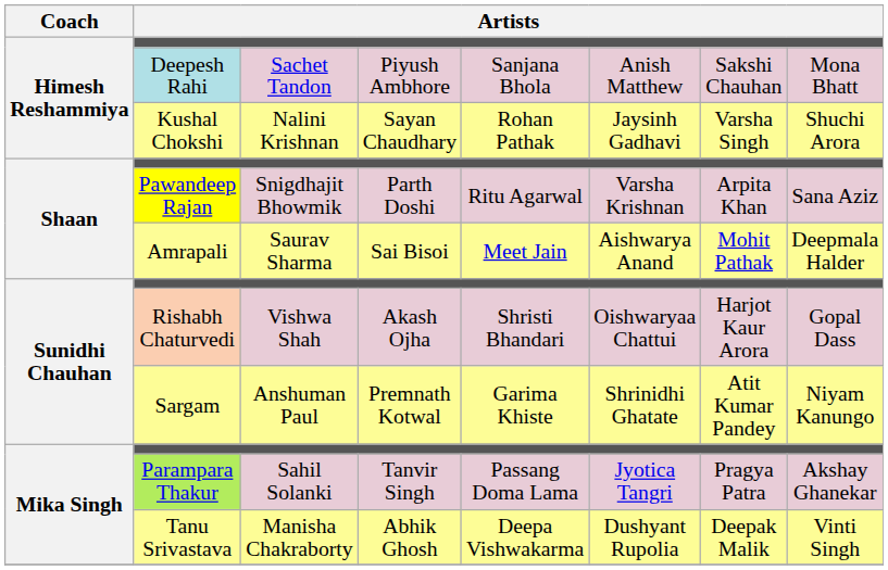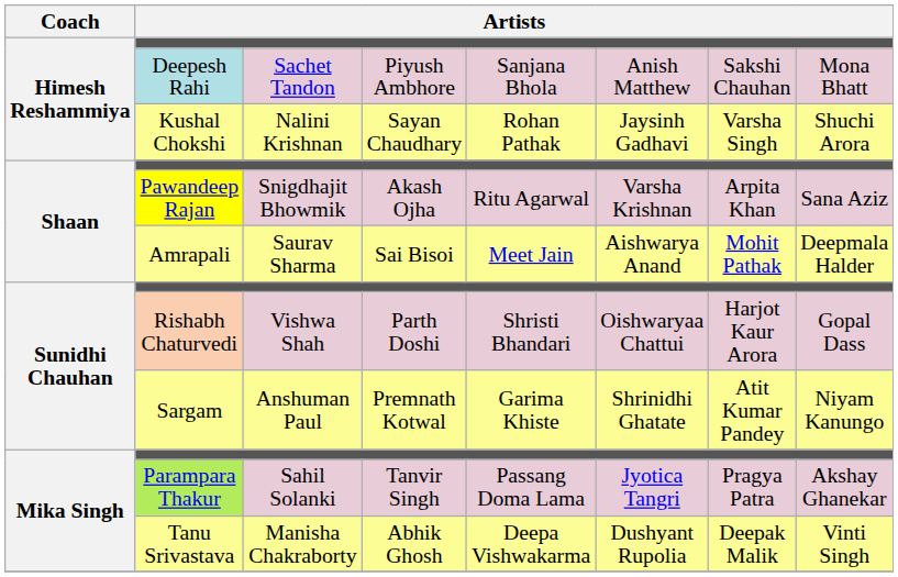Pawandeep Rajan | column 4: Parth Doshi -> Akash Ojha
Rishabh Chaturvedi | column 4: Akash Ojha -> Parth Doshi
